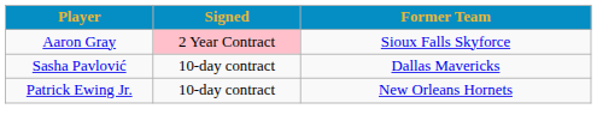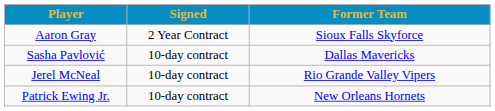Aaron Gray | Signed: pink background -> no background
+ row: Jerel McNeal | 10-day contract | Rio Grande Valley Vipers
